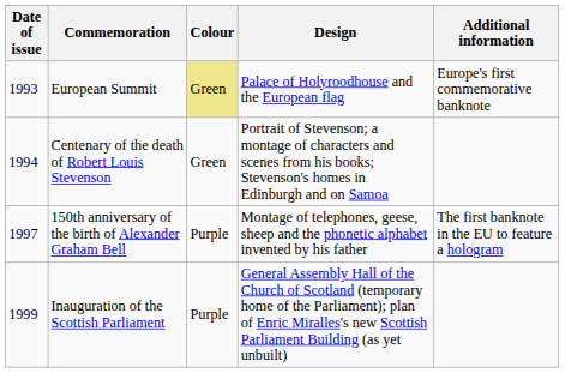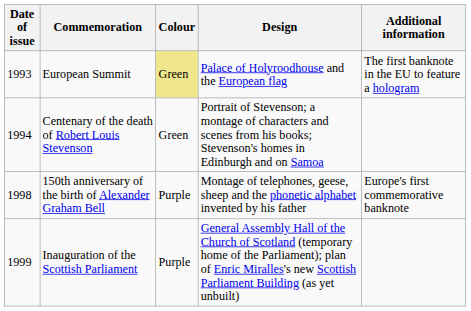European Summit | Additional information: Europe's first commemorative banknote -> The first banknote in the EU to feature a hologram
150th anniversary of the birth of Alexander Graham Bell | Date of issue: 1997 -> 1998
150th anniversary of the birth of Alexander Graham Bell | Additional information: The first banknote in the EU to feature a hologram -> Europe's first commemorative banknote
